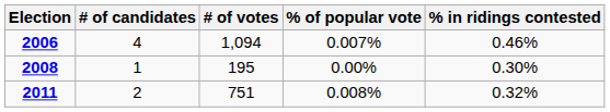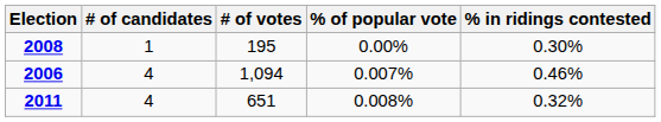rows swapped: 2006 <-> 2008
2011 | # of candidates: 2 -> 4
2011 | # of votes: 751 -> 651
